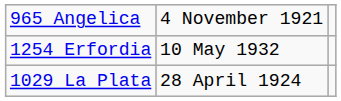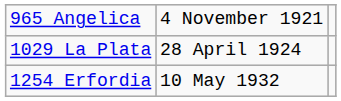rows swapped: 1029 La Plata <-> 1254 Erfordia
